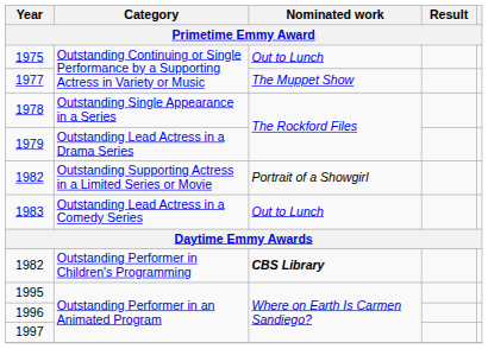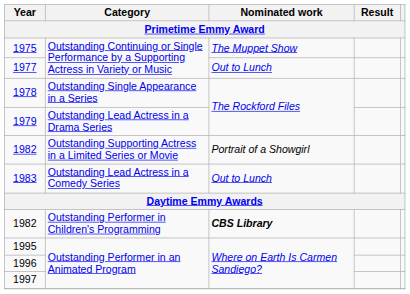1975 | Nominated work: Out to Lunch -> The Muppet Show
1977 | Nominated work: The Muppet Show -> Out to Lunch
